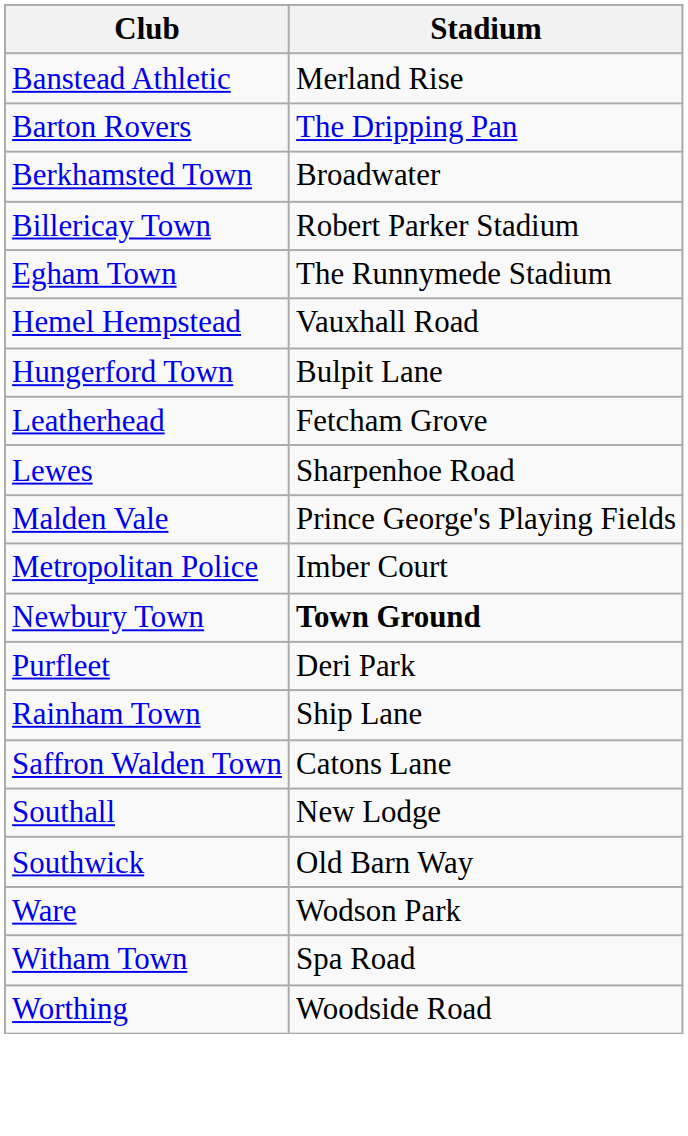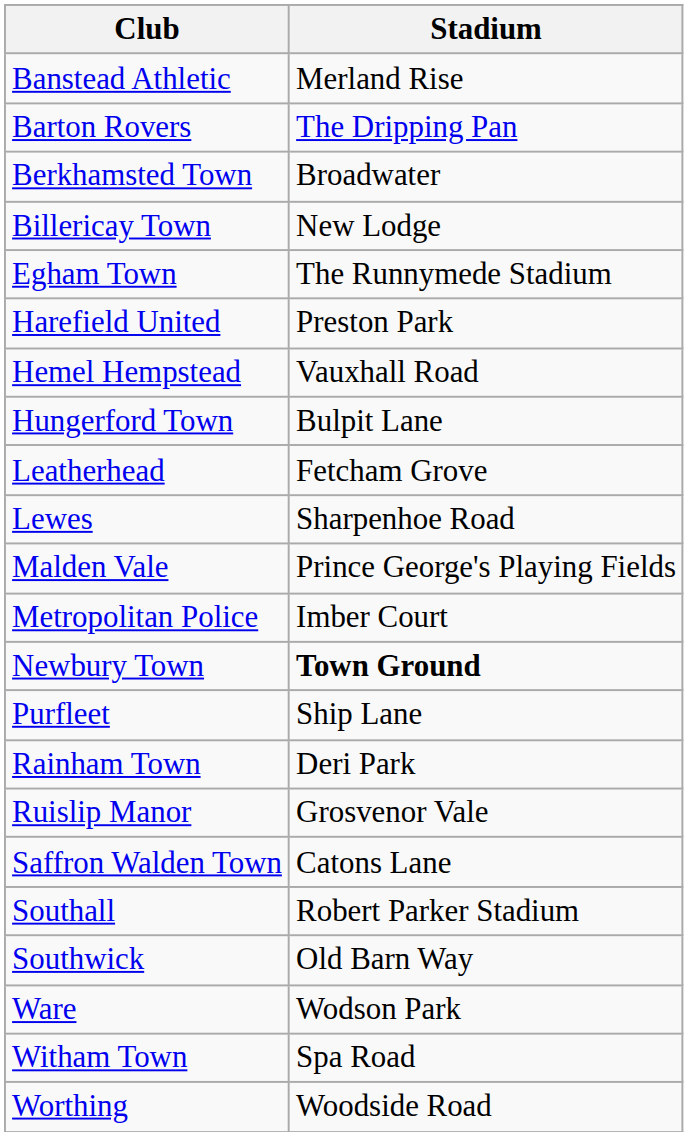Billericay Town | Stadium: Robert Parker Stadium -> New Lodge
+ row: Harefield United | Preston Park
Purfleet | Stadium: Deri Park -> Ship Lane
Rainham Town | Stadium: Ship Lane -> Deri Park
+ row: Ruislip Manor | Grosvenor Vale
Southall | Stadium: New Lodge -> Robert Parker Stadium
